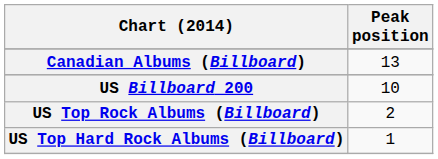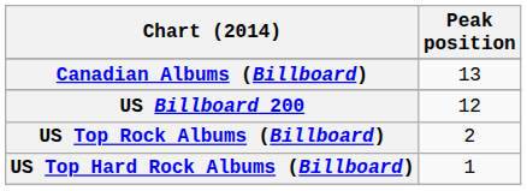US Billboard 200 | Peak position: 10 -> 12
